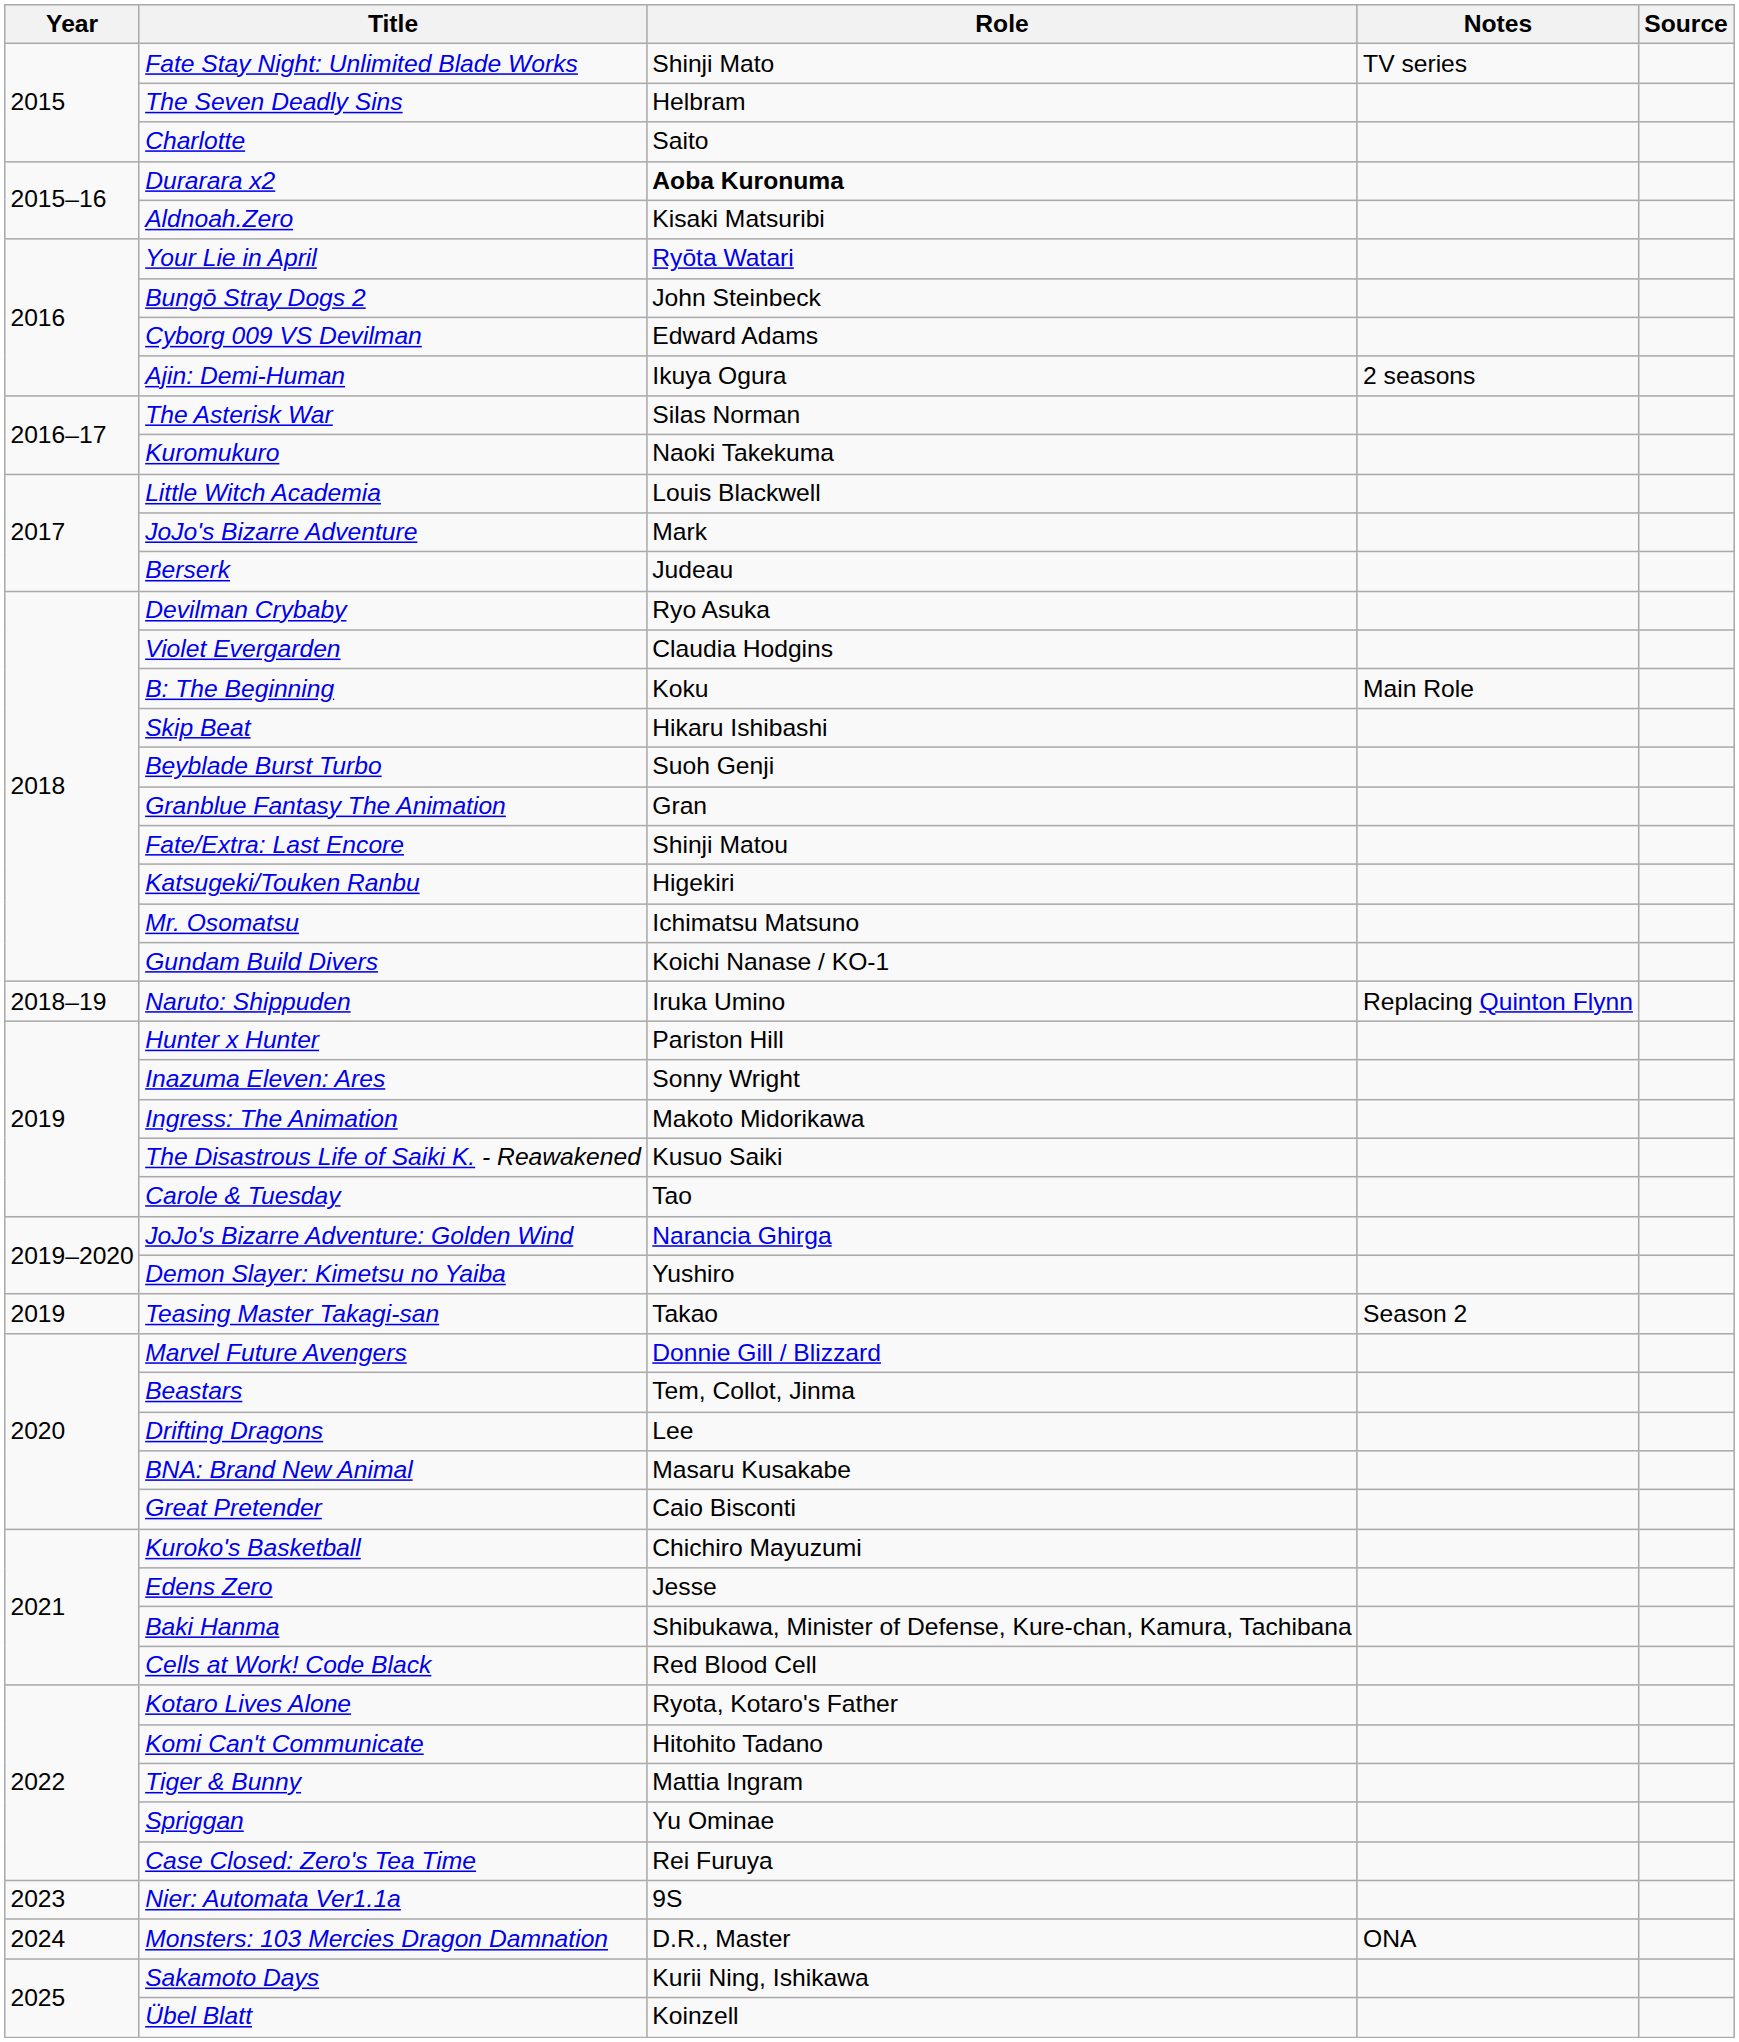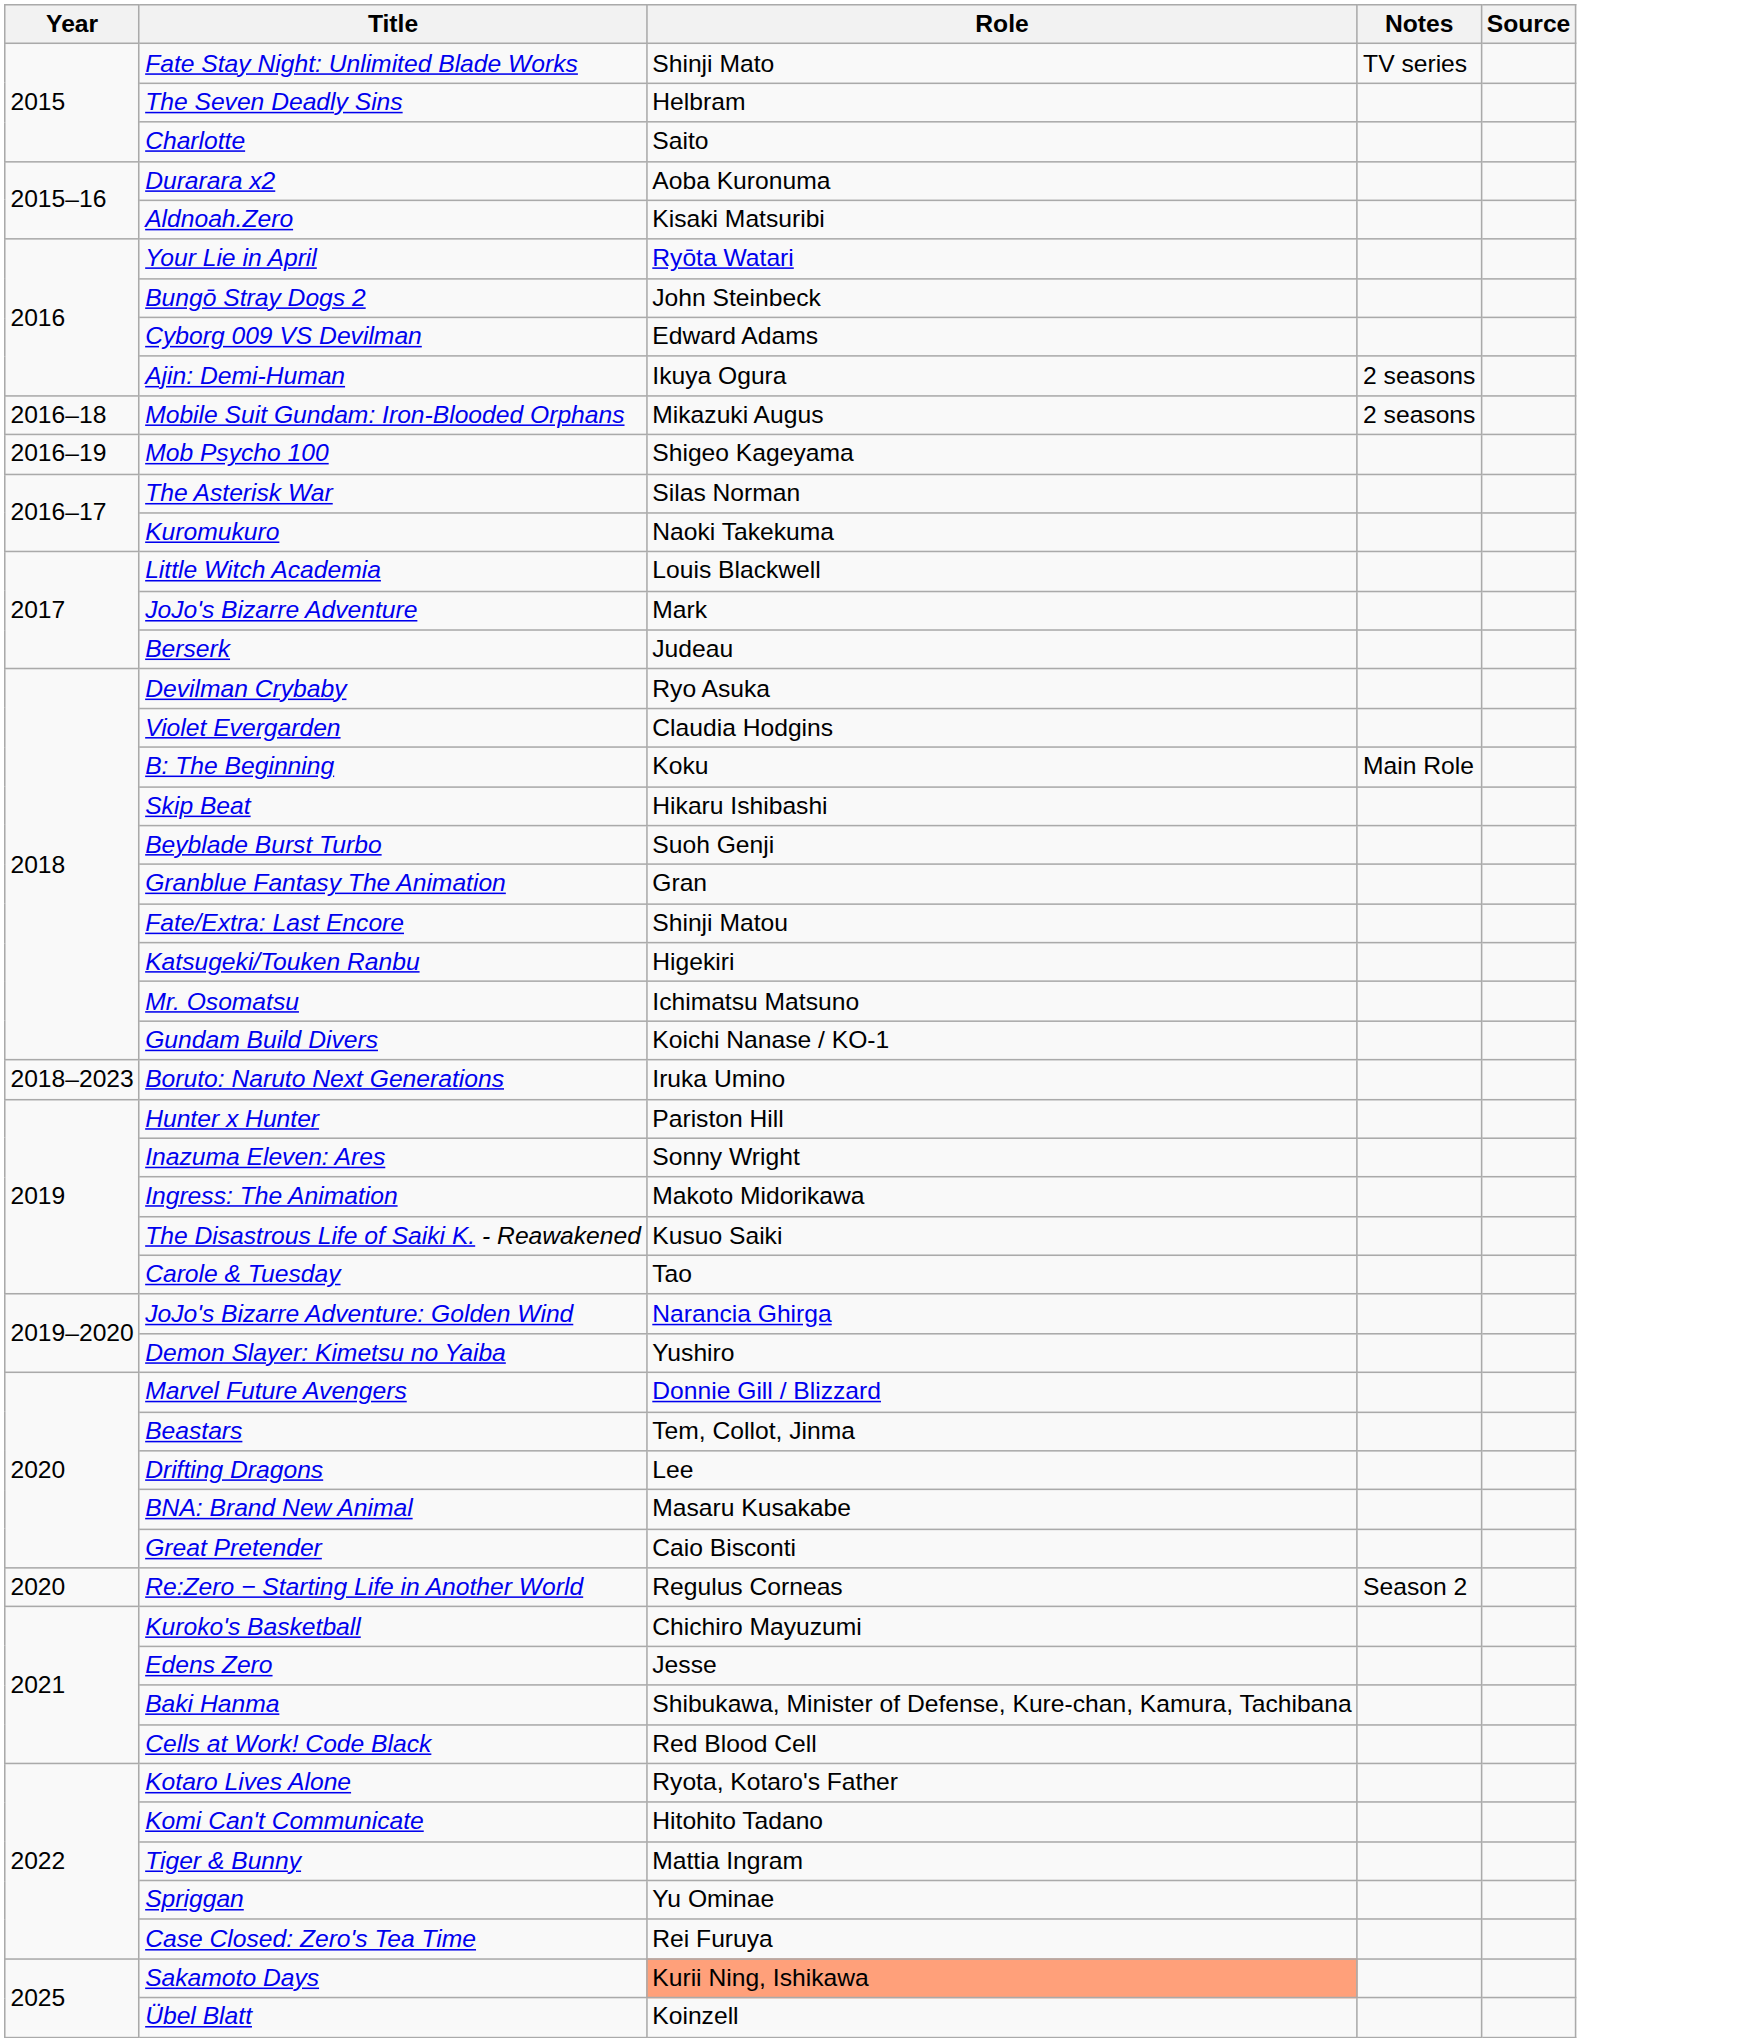Durarara x2 | Role: bold -> normal
+ row: 2016–18 | Mobile Suit Gundam: Iron-Blooded Orphans | Mikazuki Augus | 2 seasons
+ row: 2016–19 | Mob Psycho 100 | Shigeo Kageyama
- row: 2018–19 | Naruto: Shippuden | Iruka Umino | Replacing Quinton Flynn
+ row: 2018–2023 | Boruto: Naruto Next Generations | Iruka Umino
- row: 2019 | Teasing Master Takagi-san | Takao | Season 2
+ row: 2020 | Re:Zero − Starting Life in Another World | Regulus Corneas | Season 2
- row: 2023 | Nier: Automata Ver1.1a | 9S
- row: 2024 | Monsters: 103 Mercies Dragon Damnation | D.R., Master | ONA
Sakamoto Days | Role: no background -> lightsalmon background
